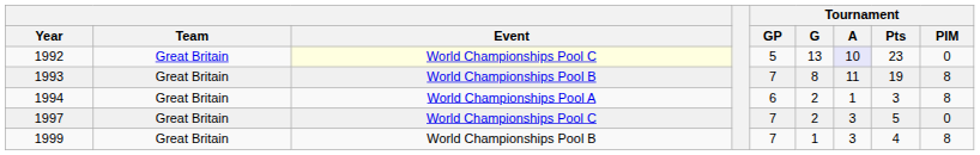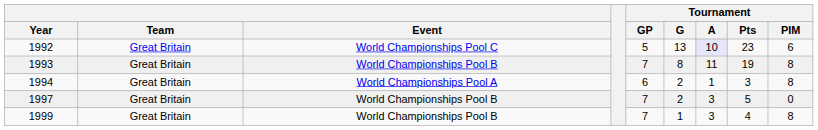1992 | Event: lightyellow background -> no background
1992 | Tournament / PIM: 0 -> 6
1997 | Event: World Championships Pool C -> World Championships Pool B
